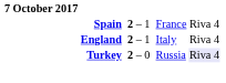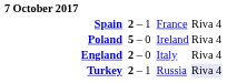+ row: Poland | 5 – 0 | Ireland | Riva 4
England | column 4: 2 – 1 -> 2 – 0
Turkey | column 4: 2 – 0 -> 2 – 1
